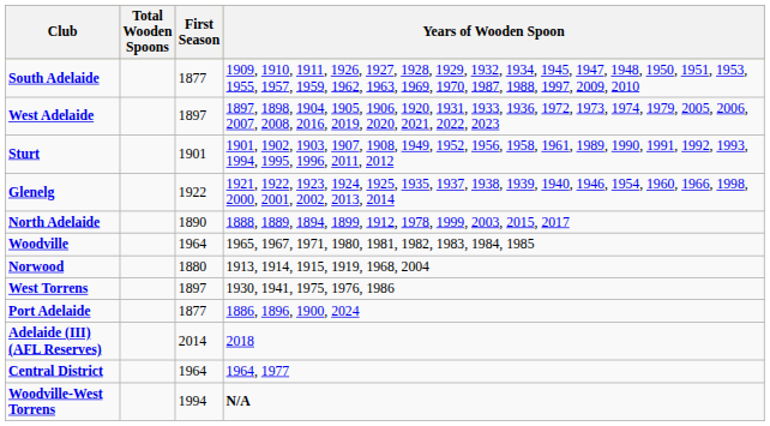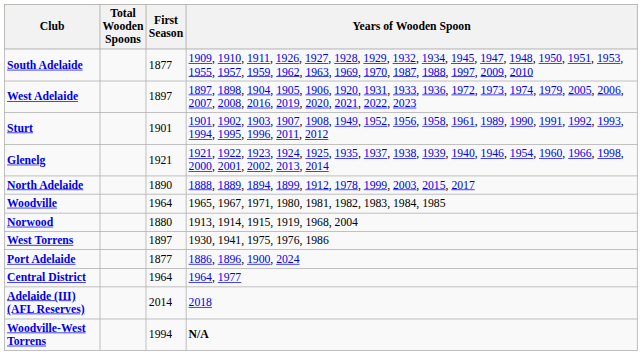Glenelg | First Season: 1922 -> 1921
rows swapped: Central District <-> Adelaide (III) (AFL Reserves)
